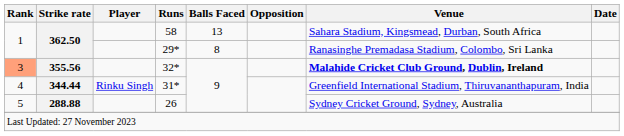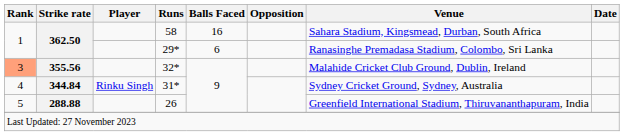58 | Balls Faced: 13 -> 16
29* | Balls Faced: 8 -> 6
32* | Venue: bold -> normal
31* | Strike rate: 344.44 -> 344.84
31* | Venue: Greenfield International Stadium, Thiruvananthapuram, India -> Sydney Cricket Ground, Sydney, Australia
26 | Venue: Sydney Cricket Ground, Sydney, Australia -> Greenfield International Stadium, Thiruvananthapuram, India
